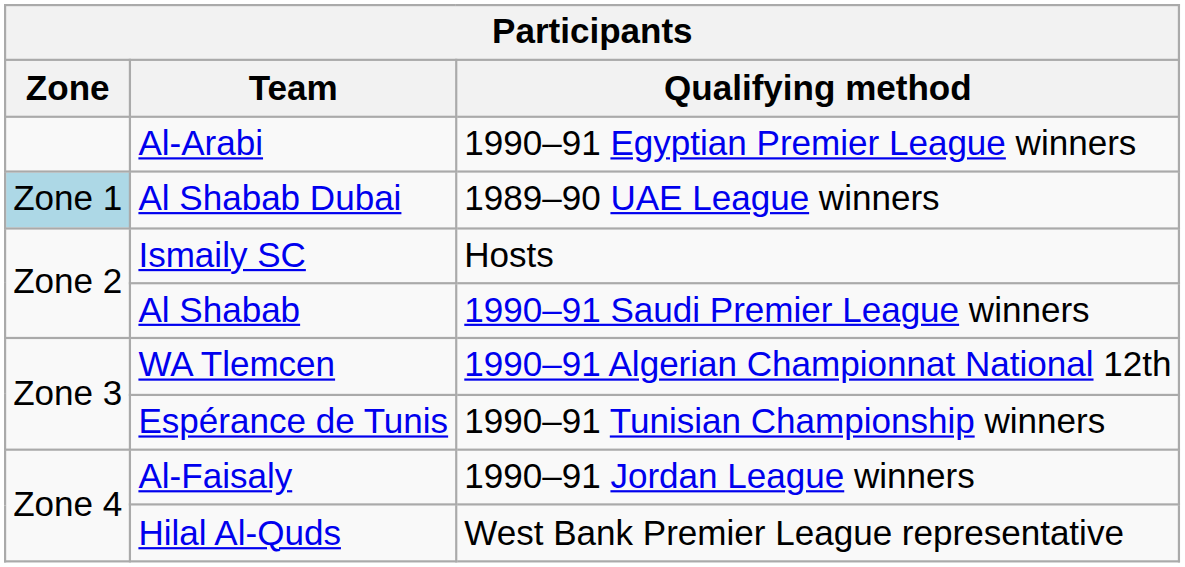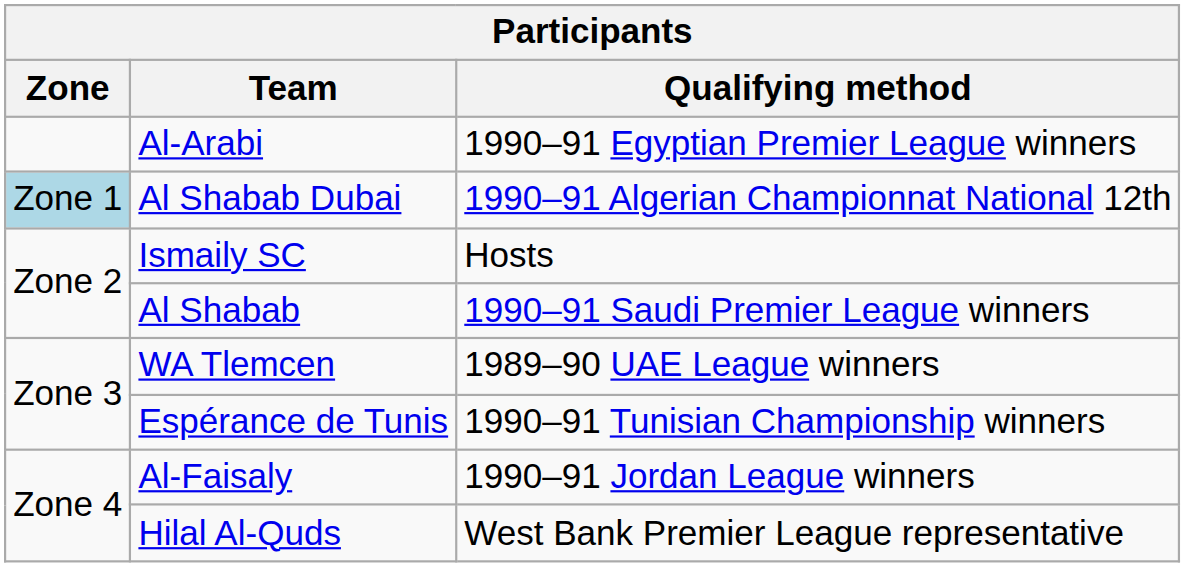Al Shabab Dubai | Qualifying method: 1989–90 UAE League winners -> 1990–91 Algerian Championnat National 12th
WA Tlemcen | Qualifying method: 1990–91 Algerian Championnat National 12th -> 1989–90 UAE League winners
